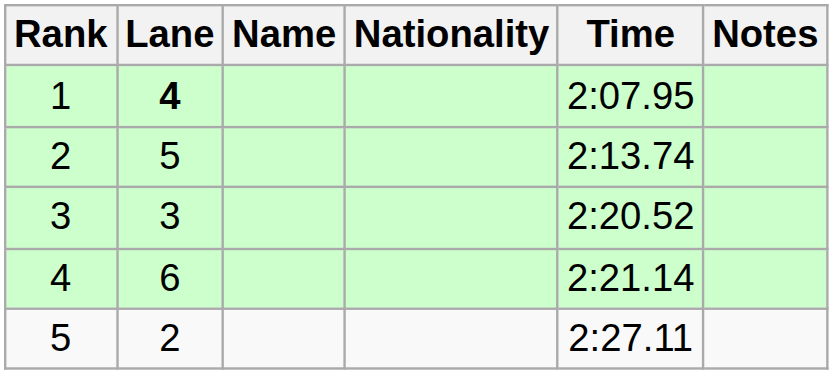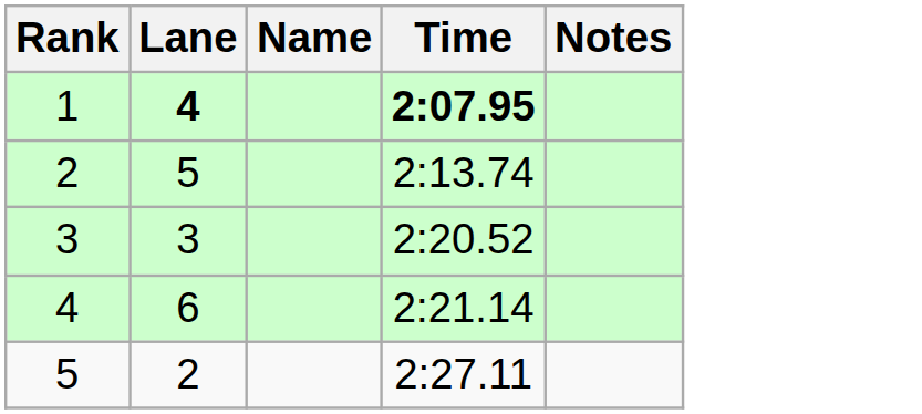- column: Nationality
1 | Time: normal -> bold
